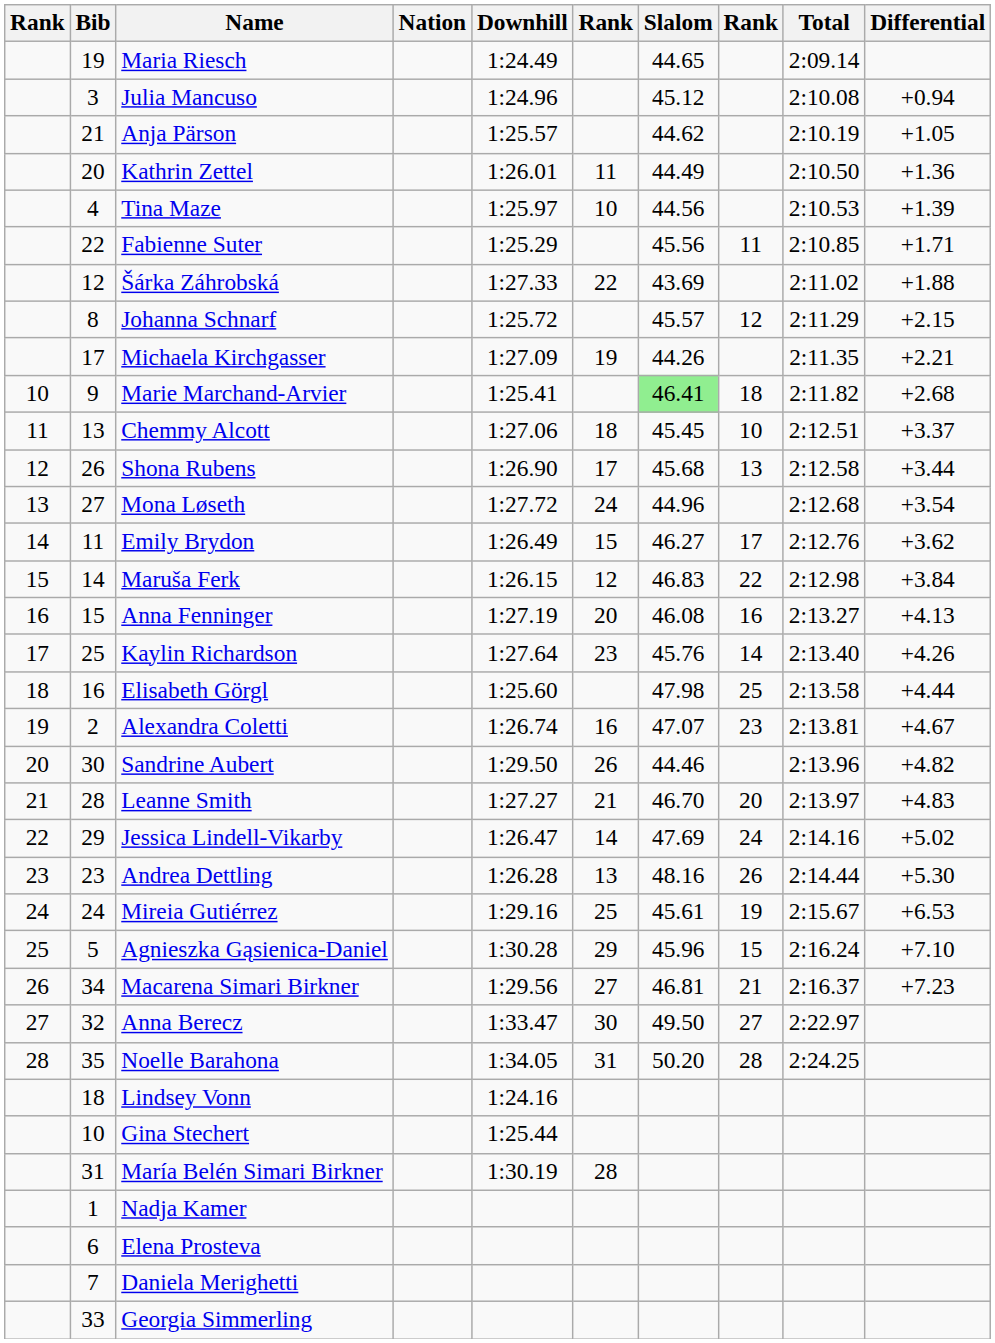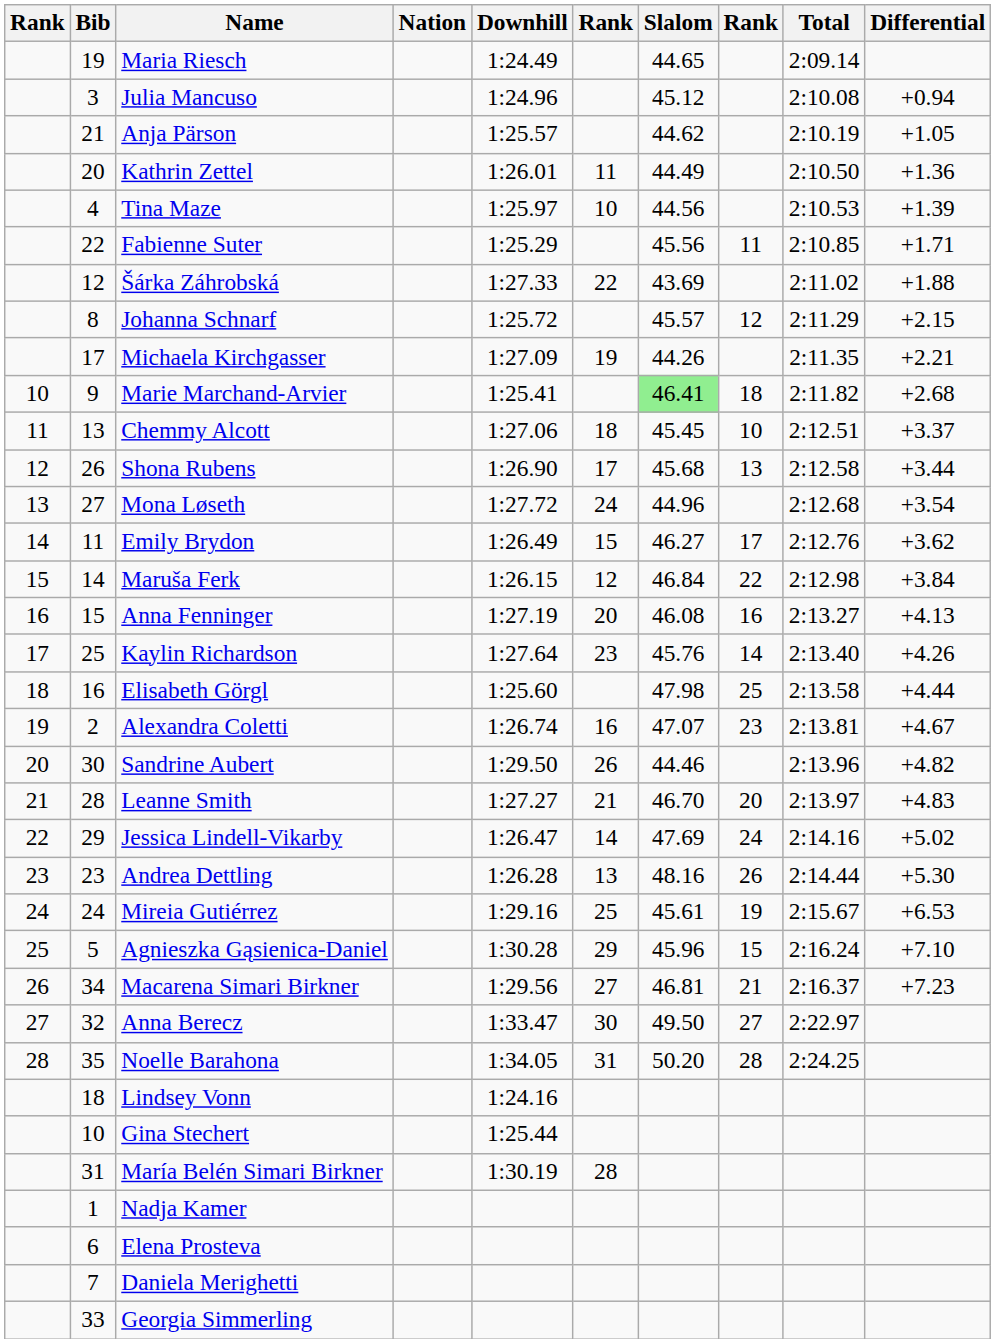Maruša Ferk | Slalom: 46.83 -> 46.84
